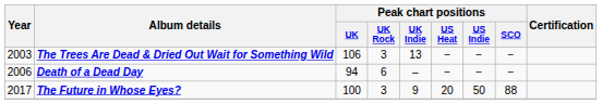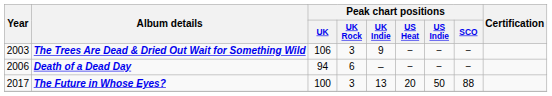The Trees Are Dead & Dried Out Wait for Something Wild | Peak chart positions / UK Indie: 13 -> 9
The Future in Whose Eyes? | Peak chart positions / UK Indie: 9 -> 13
